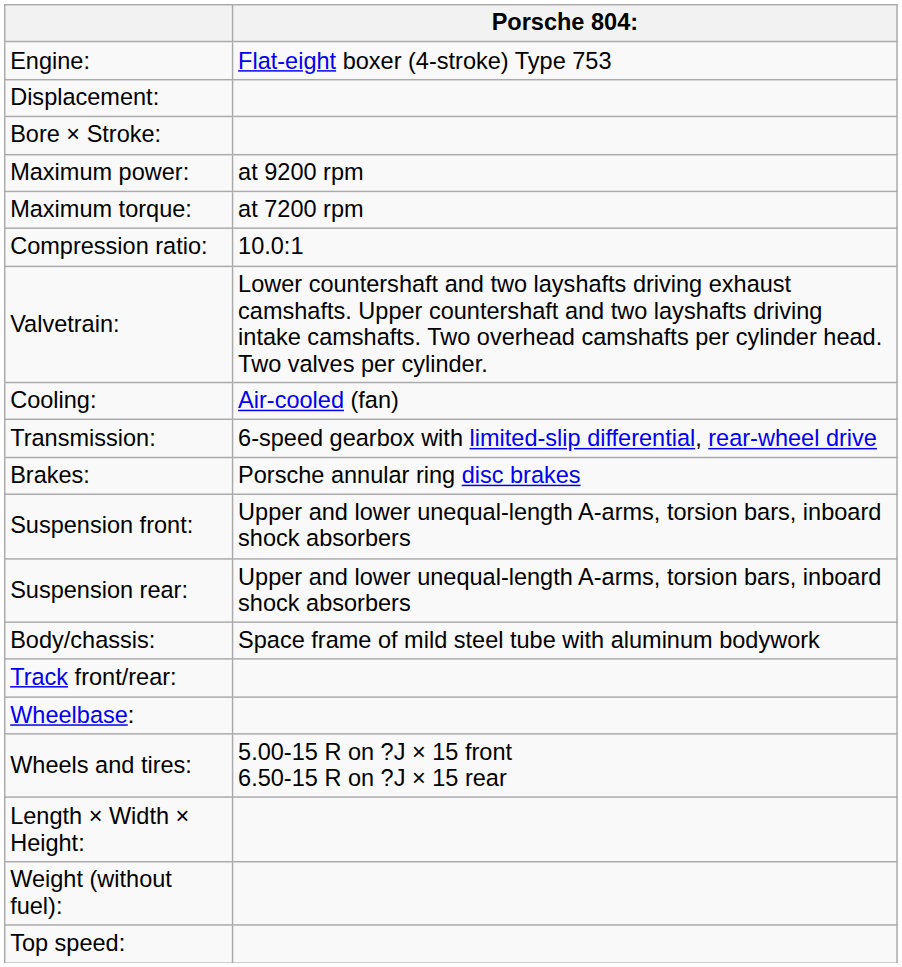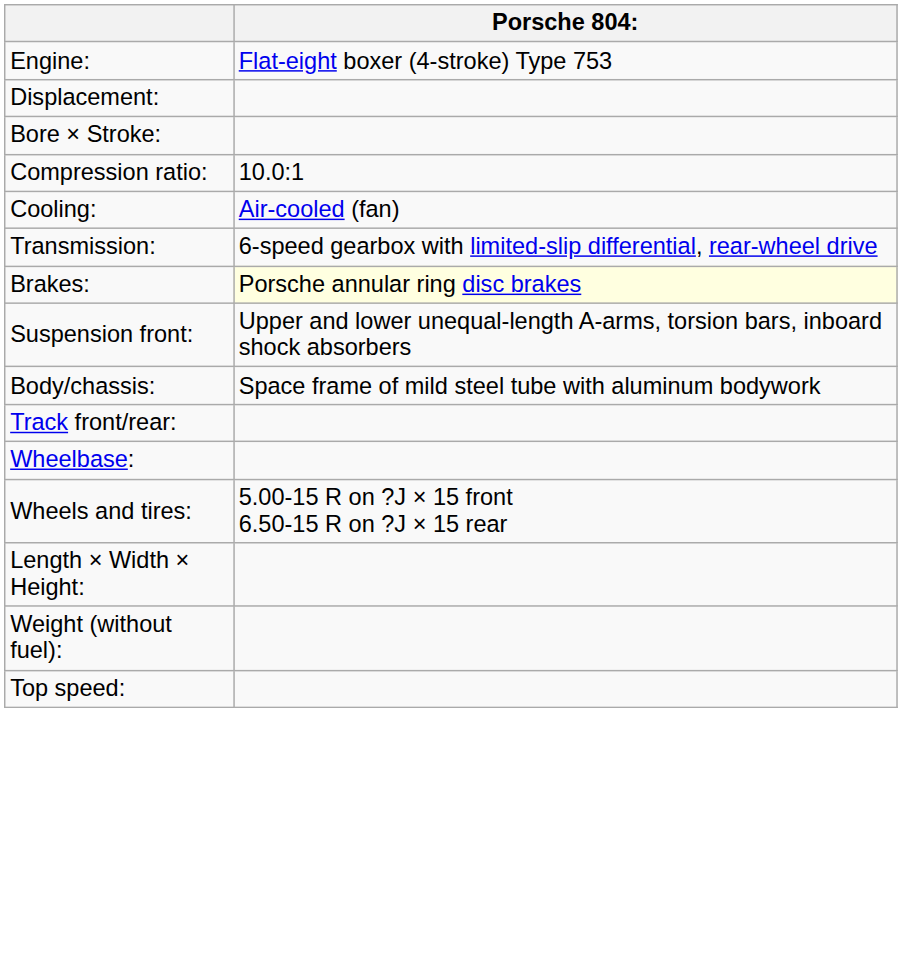- row: Maximum power: | at 9200 rpm
- row: Maximum torque: | at 7200 rpm
- row: Valvetrain: | Lower countershaft and two layshafts driving exhaust camshafts. Upper countershaft and two layshafts driving intake camshafts. Two overhead camshafts per cylinder head. Two valves per cylinder.
Brakes: | Porsche 804:: no background -> lightyellow background
- row: Suspension rear: | Upper and lower unequal-length A-arms, torsion bars, inboard shock absorbers
